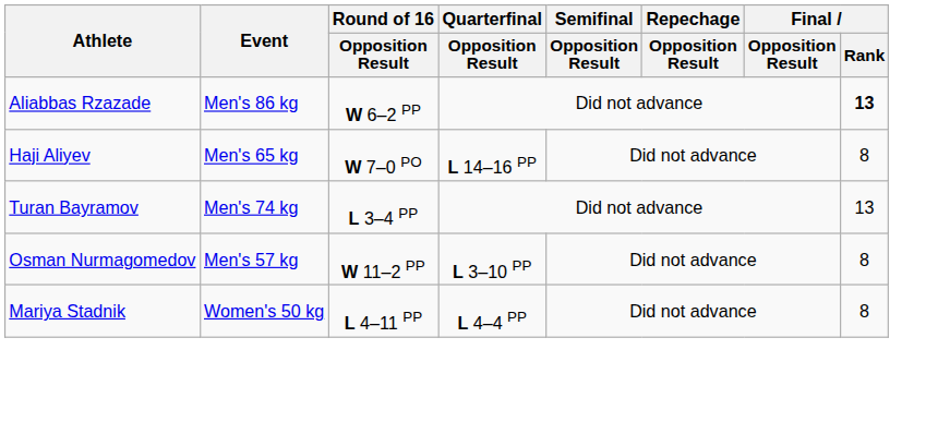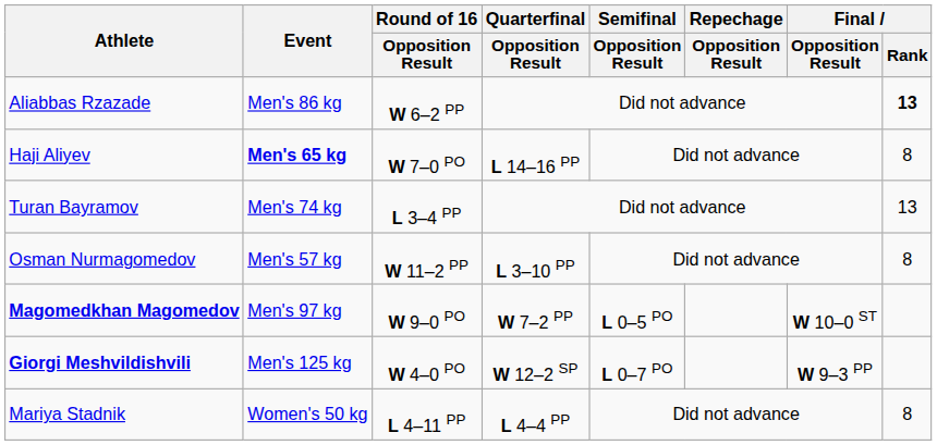Haji Aliyev | Event: normal -> bold
+ row: Magomedkhan Magomedov | Men's 97 kg | W 9–0 PO | W 7–2 PP | L 0–5 PO | W 10–0 ST
+ row: Giorgi Meshvildishvili | Men's 125 kg | W 4–0 PO | W 12–2 SP | L 0–7 PO | W 9–3 PP
